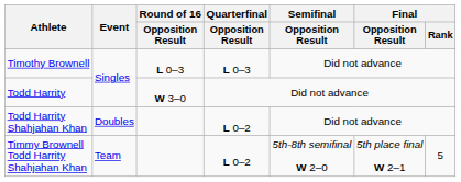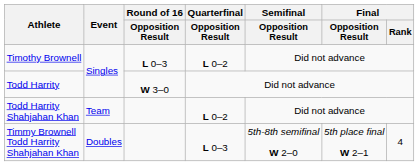Timothy Brownell | Quarterfinal / Opposition Result: L 0–3 -> L 0–2
Todd Harrity Shahjahan Khan | Event: Doubles -> Team
Timmy Brownell Todd Harrity Shahjahan Khan | Event: Team -> Doubles
Timmy Brownell Todd Harrity Shahjahan Khan | Quarterfinal / Opposition Result: L 0–2 -> L 0–3
Timmy Brownell Todd Harrity Shahjahan Khan | Final / Rank: 5 -> 4
